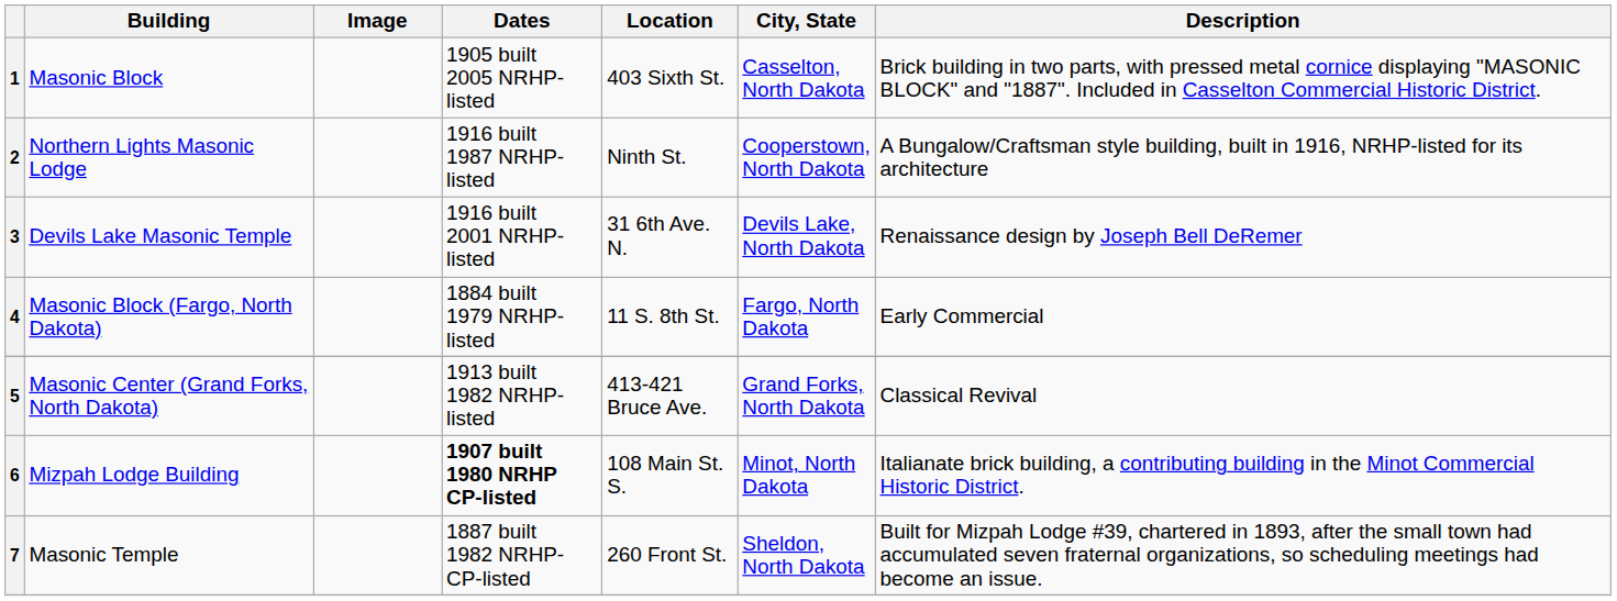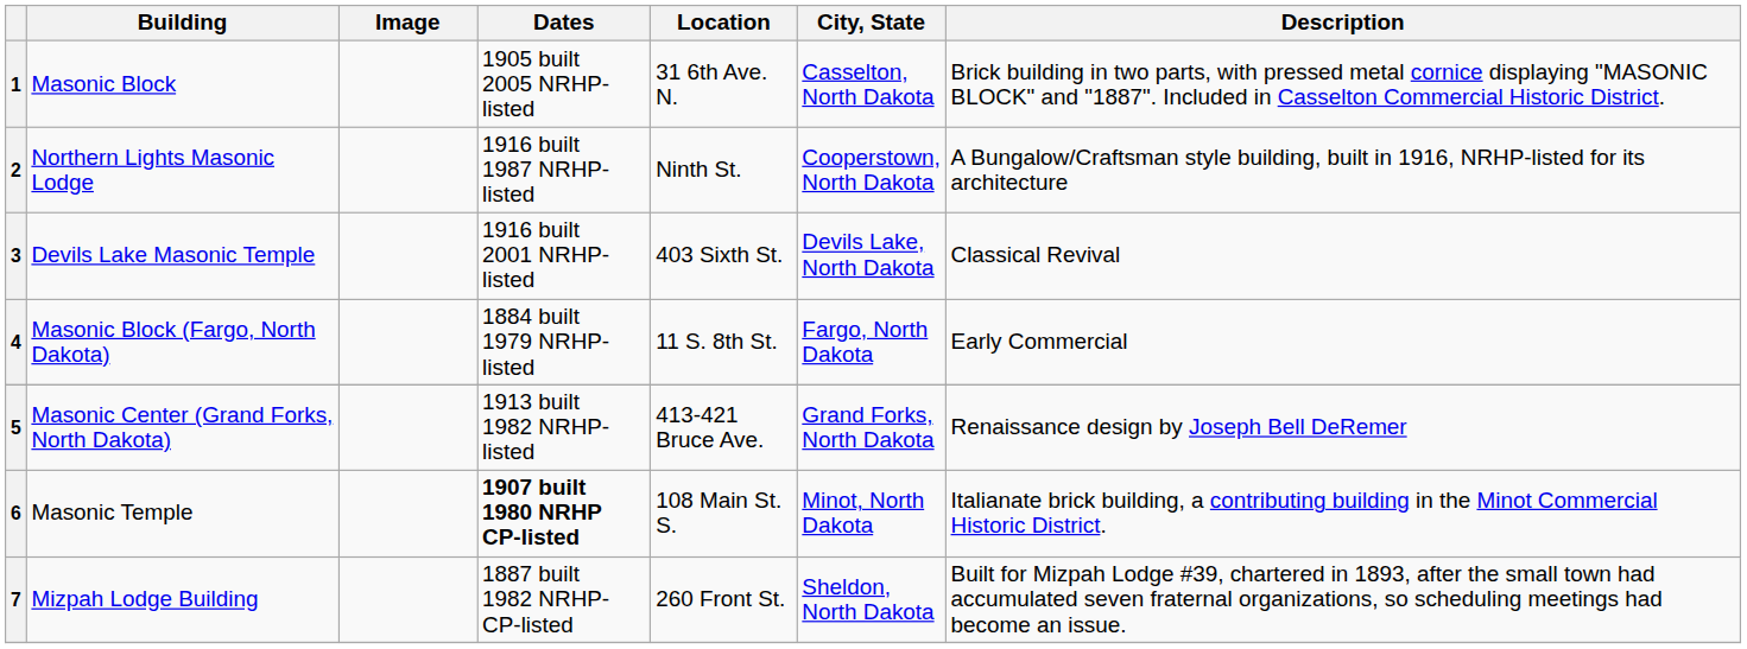1 | Location: 403 Sixth St. -> 31 6th Ave. N.
3 | Location: 31 6th Ave. N. -> 403 Sixth St.
3 | Description: Renaissance design by Joseph Bell DeRemer -> Classical Revival
5 | Description: Classical Revival -> Renaissance design by Joseph Bell DeRemer
6 | Building: Mizpah Lodge Building -> Masonic Temple
7 | Building: Masonic Temple -> Mizpah Lodge Building
